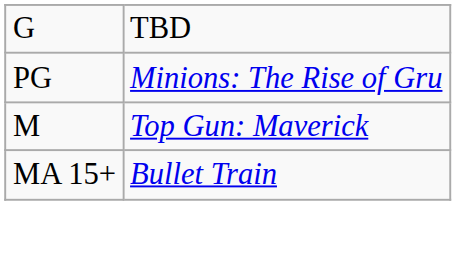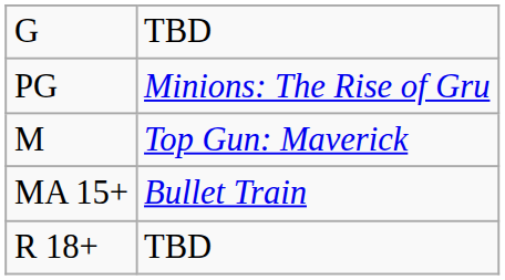+ row: R 18+ | TBD
